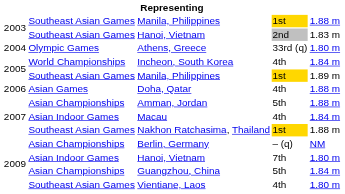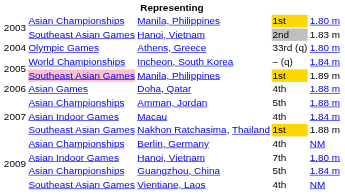2003 / Manila, Philippines | column 2: Southeast Asian Games -> Asian Championships
2003 / Manila, Philippines | column 5: 1.88 m -> 1.80 m
Incheon, South Korea | column 4: 4th -> – (q)
2005 / Manila, Philippines | column 2: no background -> pink background
Berlin, Germany | column 4: – (q) -> 4th
Vientiane, Laos | column 5: 1.80 m -> NM
